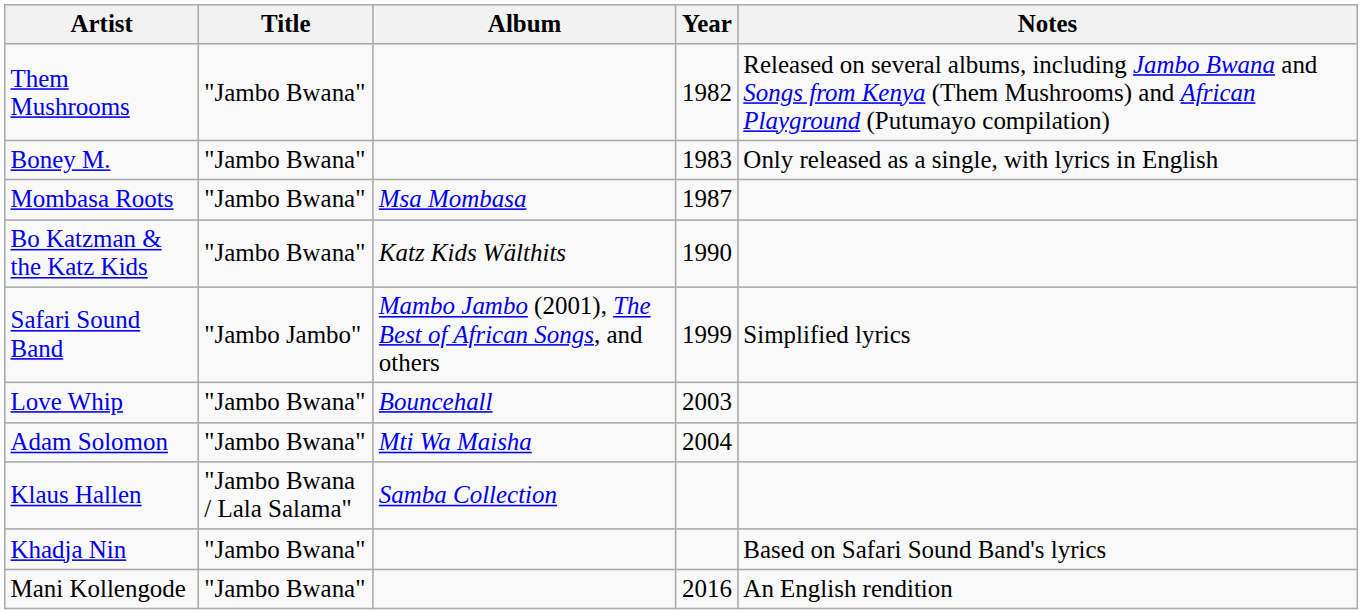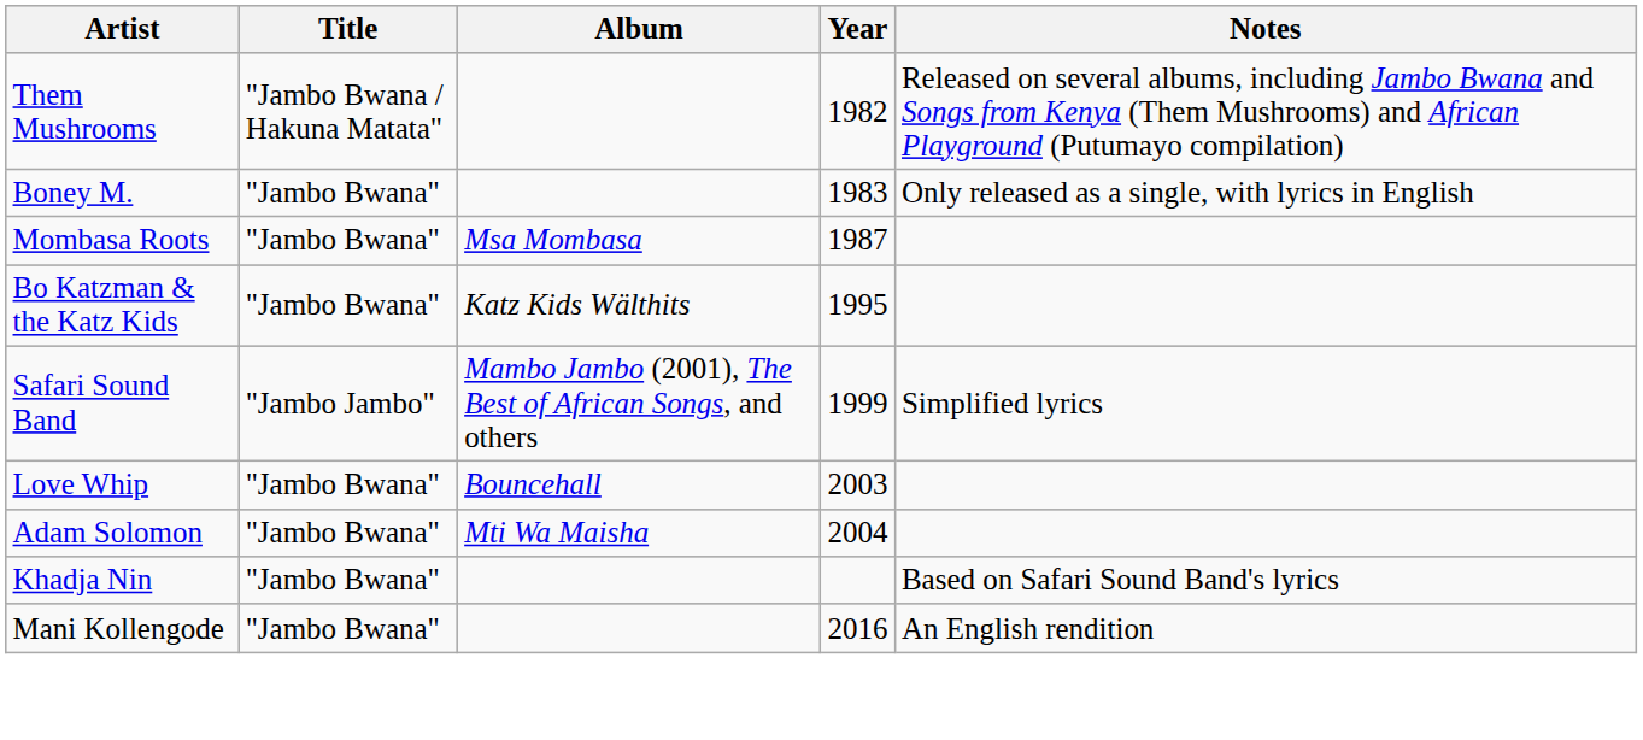Them Mushrooms | Title: "Jambo Bwana" -> "Jambo Bwana / Hakuna Matata"
Bo Katzman & the Katz Kids | Year: 1990 -> 1995
- row: Klaus Hallen | "Jambo Bwana / Lala Salama" | Samba Collection
